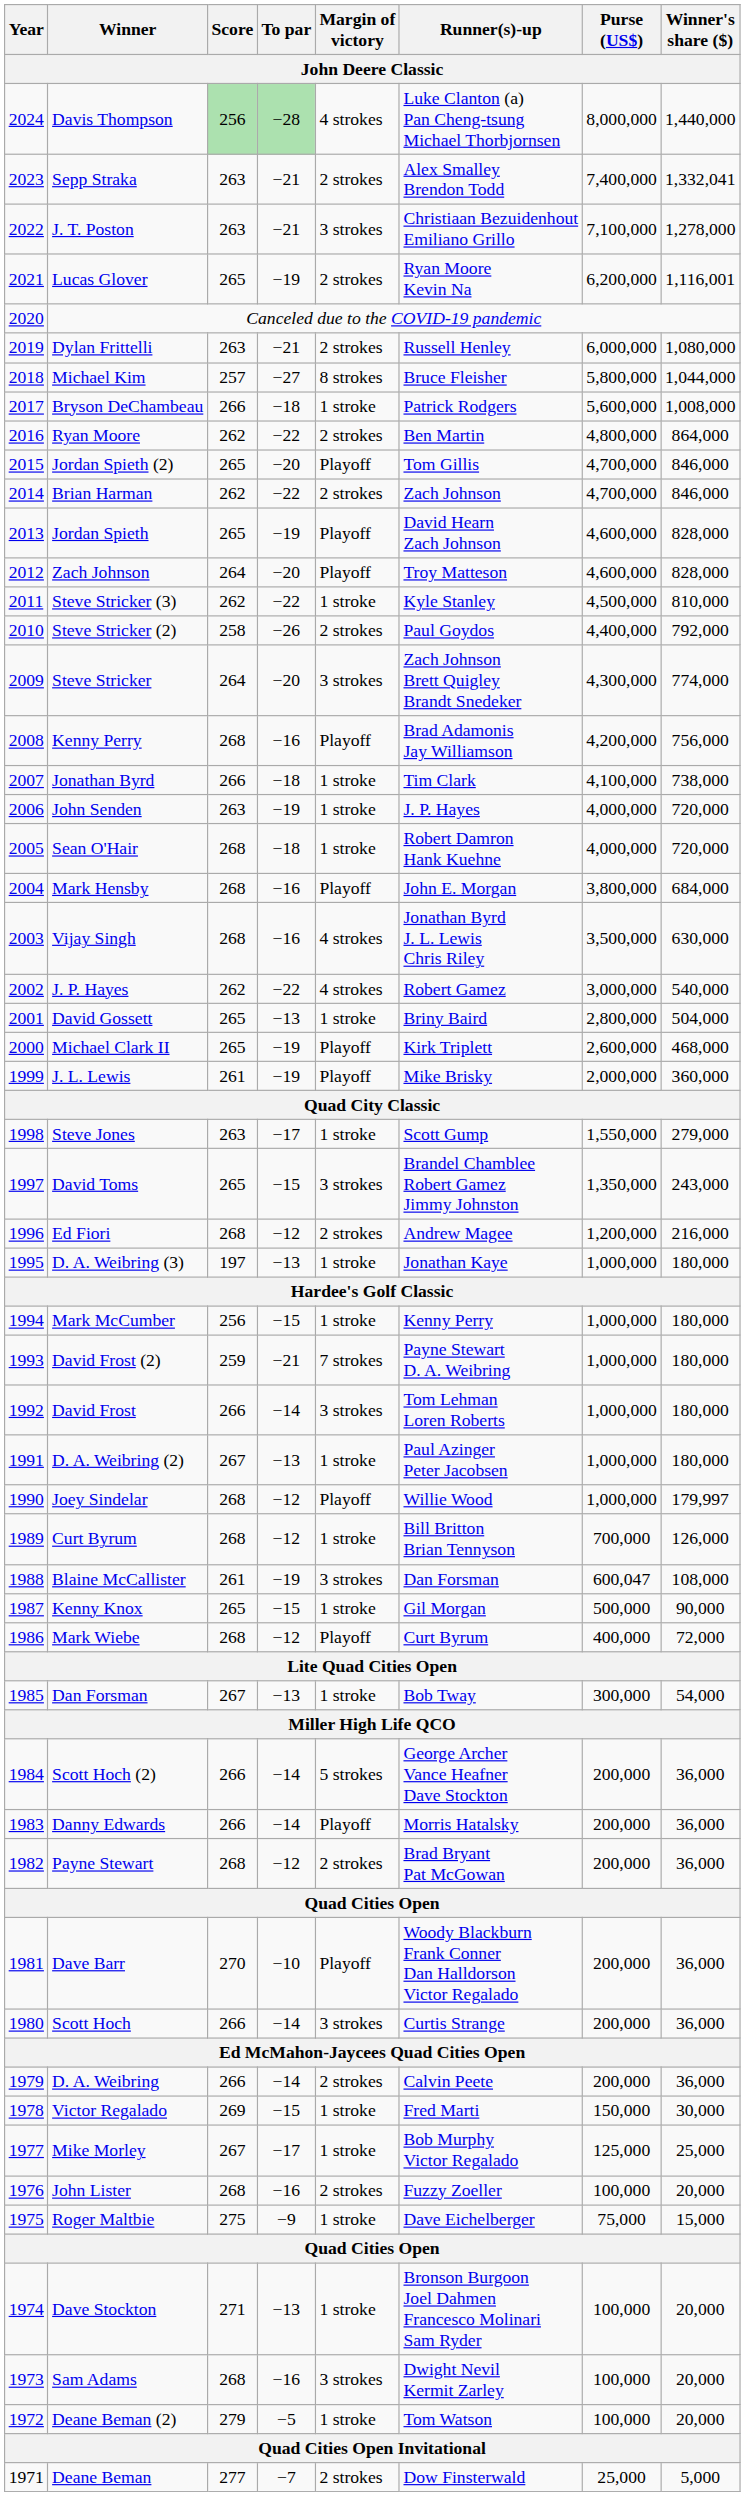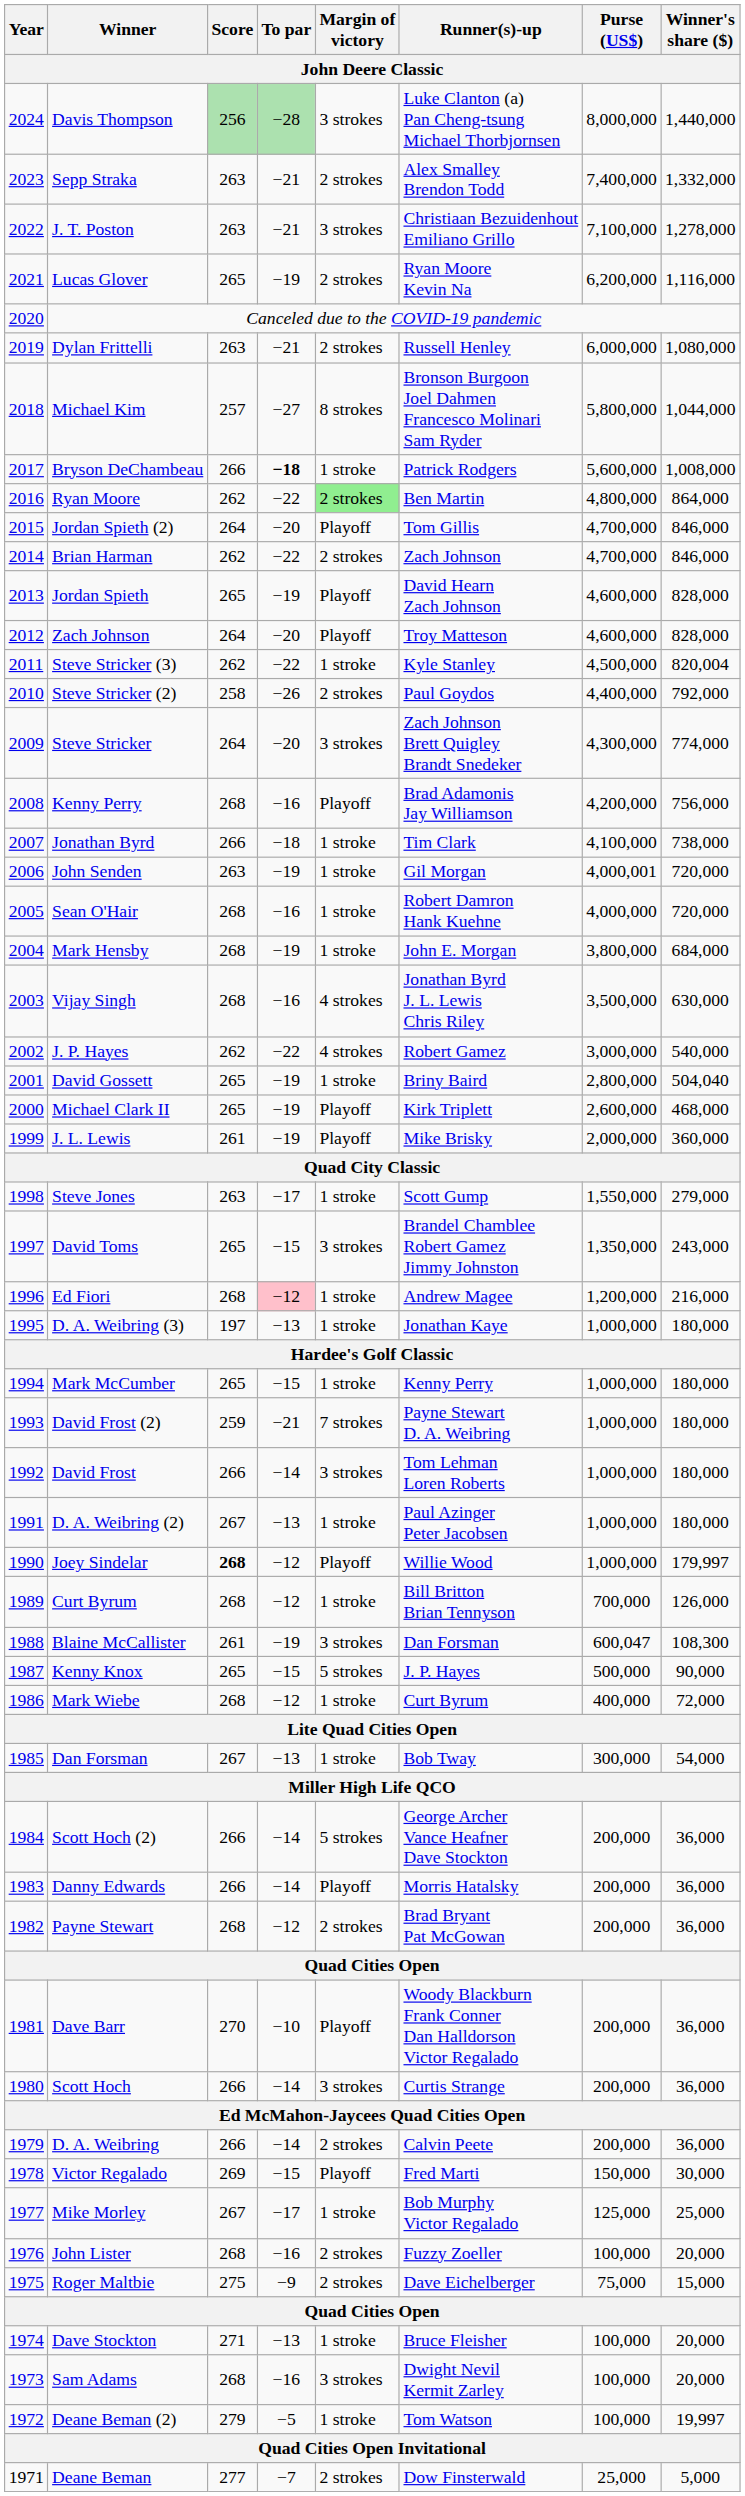Davis Thompson | Margin of victory: 4 strokes -> 3 strokes
Sepp Straka | Winner's share ($): 1,332,041 -> 1,332,000
Lucas Glover | Winner's share ($): 1,116,001 -> 1,116,000
Michael Kim | Runner(s)-up: Bruce Fleisher -> Bronson Burgoon Joel Dahmen Francesco Molinari Sam Ryder
Bryson DeChambeau | To par: normal -> bold
Ryan Moore | Margin of victory: no background -> lightgreen background
Jordan Spieth (2) | Score: 265 -> 264
Steve Stricker (3) | Winner's share ($): 810,000 -> 820,004
John Senden | Runner(s)-up: J. P. Hayes -> Gil Morgan
John Senden | Purse (US$): 4,000,000 -> 4,000,001
Sean O'Hair | To par: −18 -> −16
Mark Hensby | To par: −16 -> −19
Mark Hensby | Margin of victory: Playoff -> 1 stroke
David Gossett | To par: −13 -> −19
David Gossett | Winner's share ($): 504,000 -> 504,040
Ed Fiori | To par: no background -> pink background
Ed Fiori | Margin of victory: 2 strokes -> 1 stroke
Mark McCumber | Score: 256 -> 265
Joey Sindelar | Score: normal -> bold
Blaine McCallister | Winner's share ($): 108,000 -> 108,300
Kenny Knox | Margin of victory: 1 stroke -> 5 strokes
Kenny Knox | Runner(s)-up: Gil Morgan -> J. P. Hayes
Mark Wiebe | Margin of victory: Playoff -> 1 stroke
Victor Regalado | Margin of victory: 1 stroke -> Playoff
Roger Maltbie | Margin of victory: 1 stroke -> 2 strokes
Dave Stockton | Runner(s)-up: Bronson Burgoon Joel Dahmen Francesco Molinari Sam Ryder -> Bruce Fleisher
Deane Beman (2) | Winner's share ($): 20,000 -> 19,997
